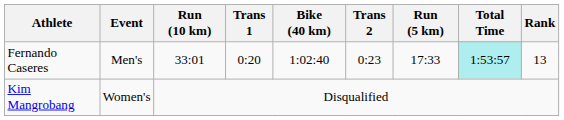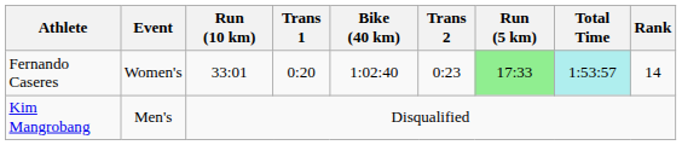Fernando Caseres | Event: Men's -> Women's
Fernando Caseres | Run (5 km): no background -> lightgreen background
Fernando Caseres | Rank: 13 -> 14
Kim Mangrobang | Event: Women's -> Men's
